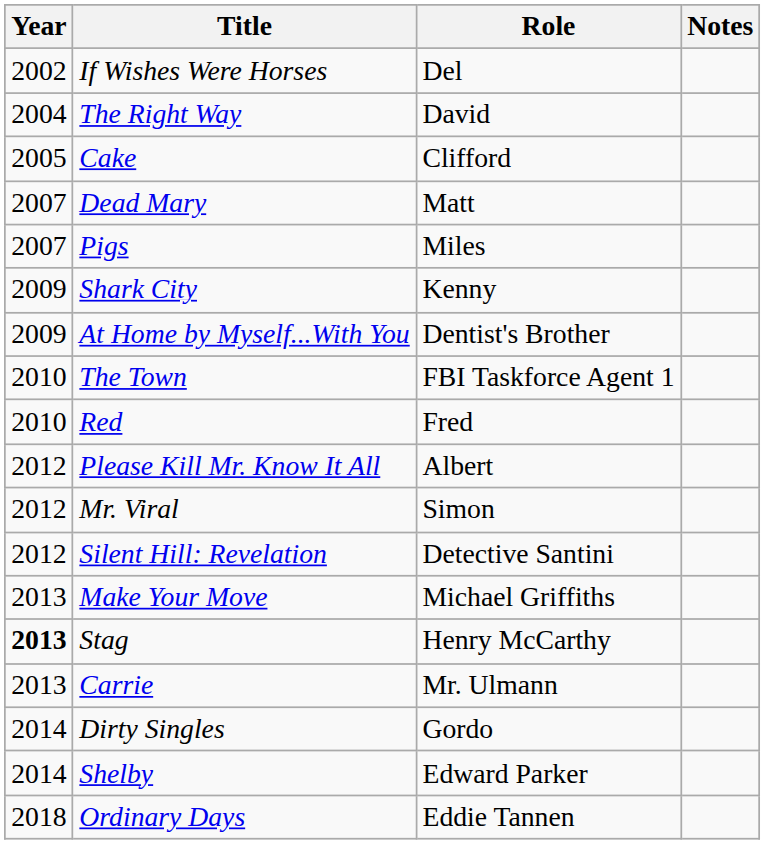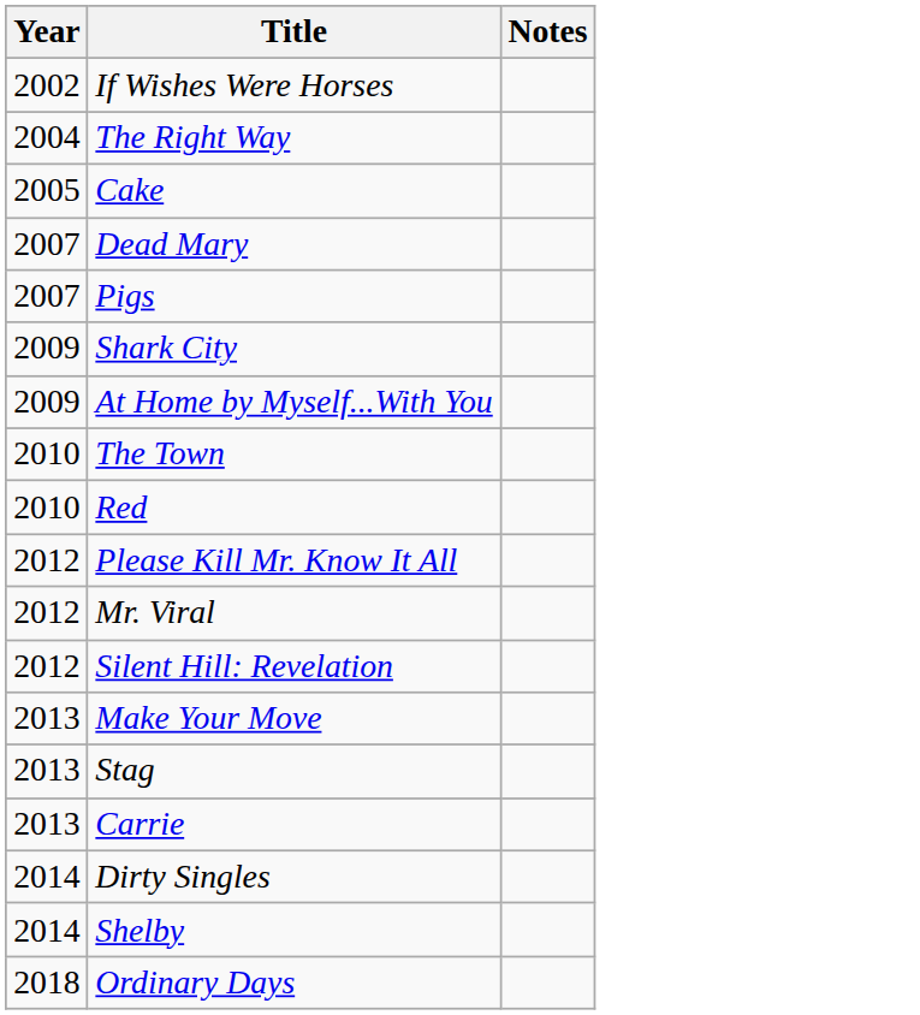- column: Role | Del | David | Clifford | Matt | Miles | Kenny | Dentist's Brother | FBI Taskforce Agent 1 | Fred | Albert | Simon | Detective Santini | Michael Griffiths | Henry McCarthy | Mr. Ulmann | Gordo | Edward Parker | Eddie Tannen
Stag | Year: bold -> normal
